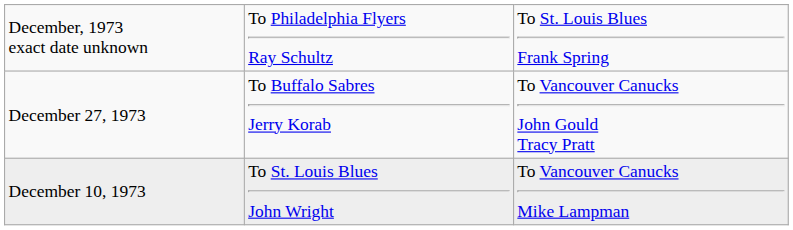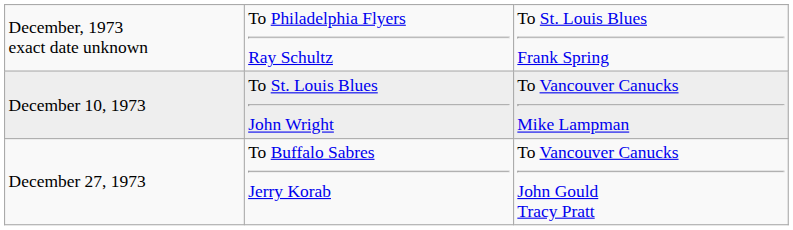rows swapped: December 10, 1973 <-> December 27, 1973
